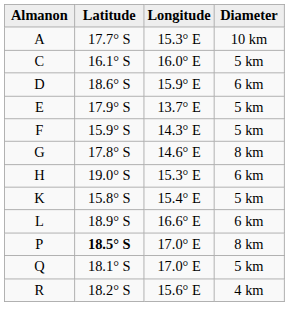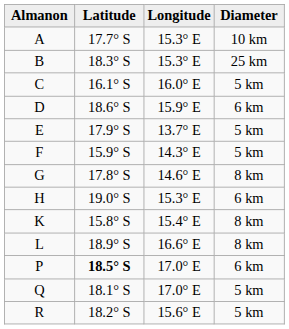+ row: B | 18.3° S | 15.3° E | 25 km
K | Diameter: 5 km -> 8 km
L | Diameter: 6 km -> 8 km
P | Diameter: 8 km -> 6 km
R | Diameter: 4 km -> 5 km
